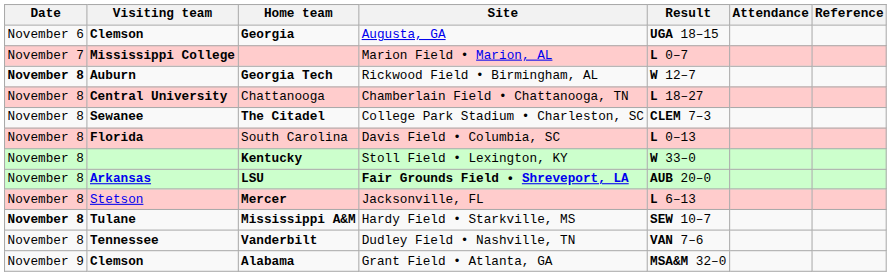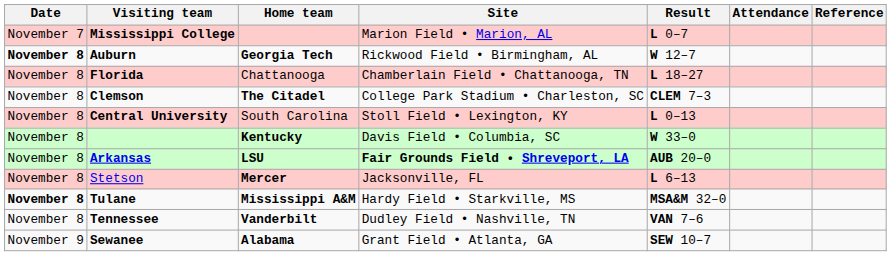- row: November 6 | Clemson | Georgia | Augusta, GA | UGA 18–15
Chattanooga | Visiting team: Central University -> Florida
The Citadel | Visiting team: Sewanee -> Clemson
South Carolina | Visiting team: Florida -> Central University
South Carolina | Site: Davis Field • Columbia, SC -> Stoll Field • Lexington, KY
Kentucky | Site: Stoll Field • Lexington, KY -> Davis Field • Columbia, SC
Mississippi A&M | Result: SEW 10–7 -> MSA&M 32–0
Alabama | Visiting team: Clemson -> Sewanee
Alabama | Result: MSA&M 32–0 -> SEW 10–7
